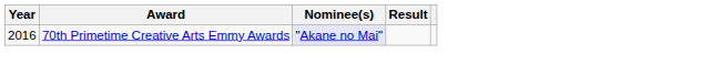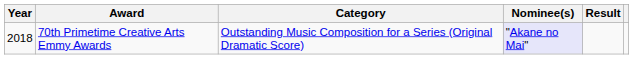+ column: Category | Outstanding Music Composition for a Series (Original Dramatic Score)
70th Primetime Creative Arts Emmy Awards | Year: 2016 -> 2018
